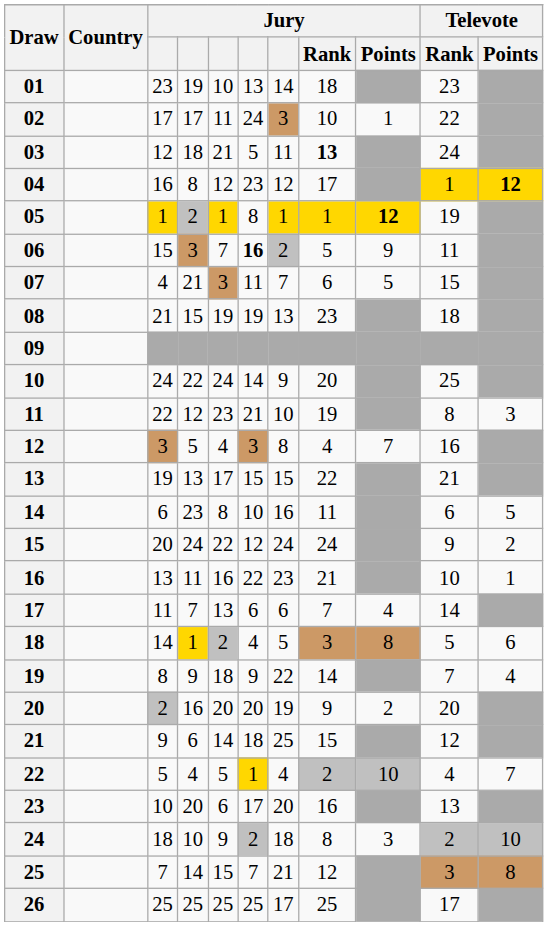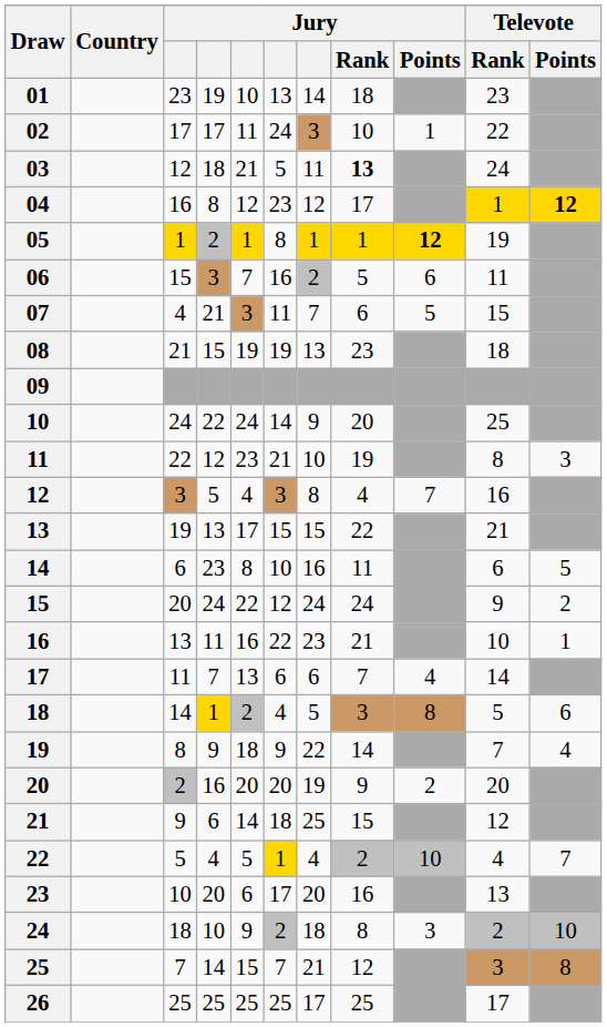06 | column 6: bold -> normal
06 | Jury / Points: 9 -> 6
